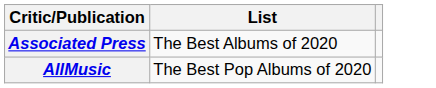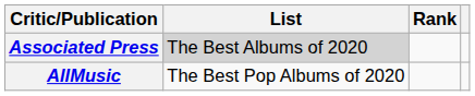+ column: Rank
Associated Press | List: no background -> lightgrey background
